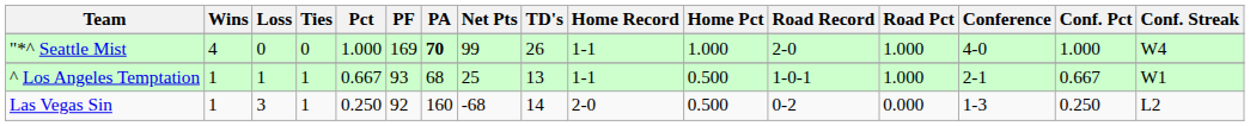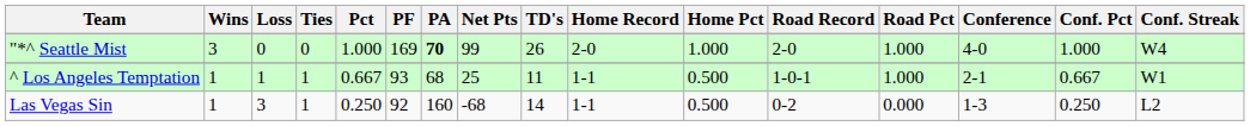"*^ Seattle Mist | Wins: 4 -> 3
"*^ Seattle Mist | Home Record: 1-1 -> 2-0
^ Los Angeles Temptation | TD's: 13 -> 11
Las Vegas Sin | Home Record: 2-0 -> 1-1
